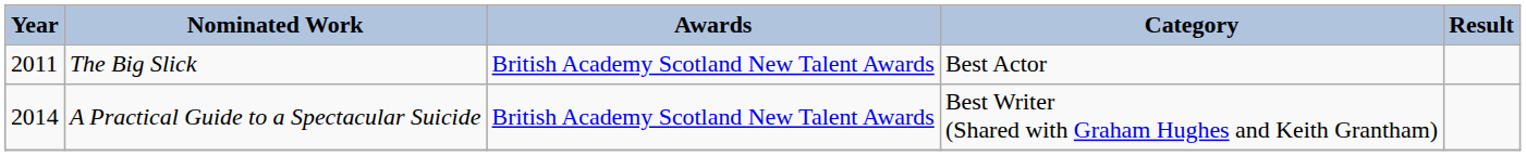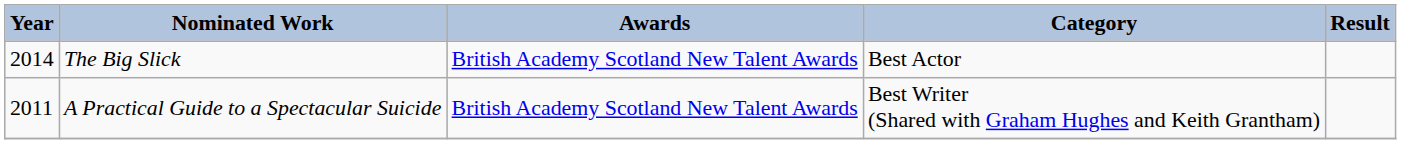The Big Slick | Year: 2011 -> 2014
A Practical Guide to a Spectacular Suicide | Year: 2014 -> 2011
